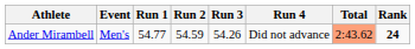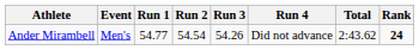Ander Mirambell | Run 2: 54.59 -> 54.54
Ander Mirambell | Total: lightsalmon background -> no background
